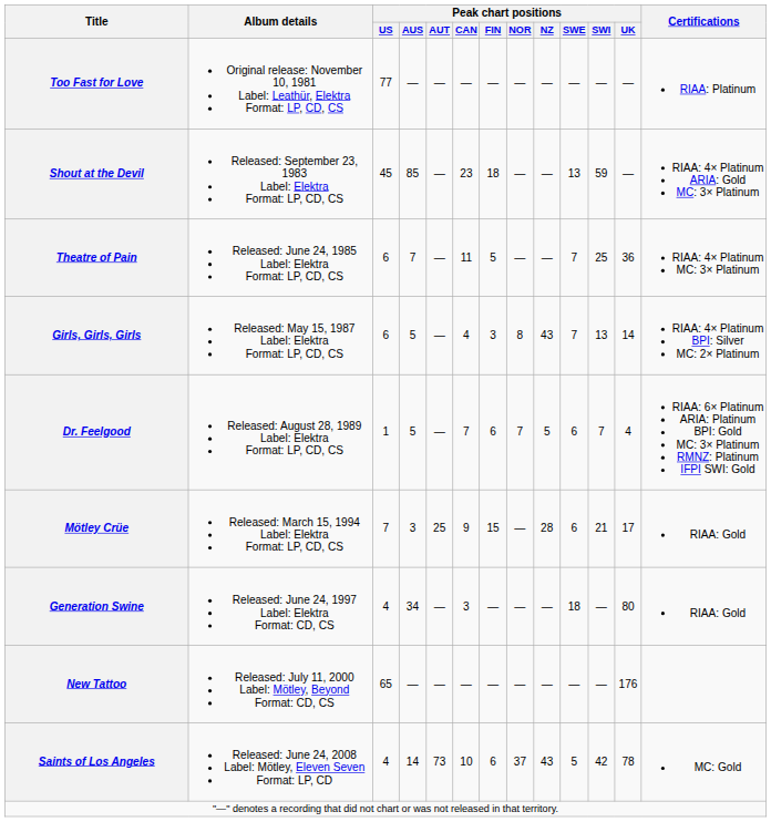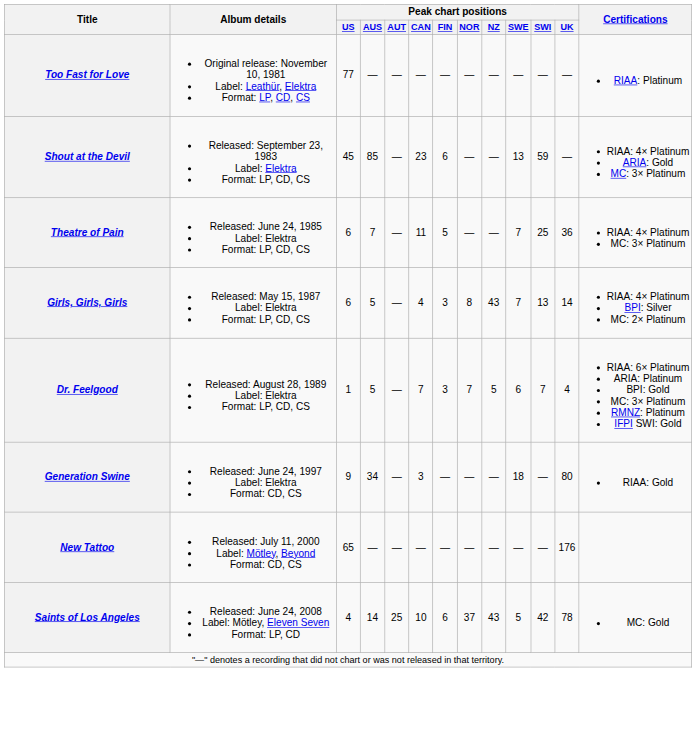Shout at the Devil | Peak chart positions / FIN: 18 -> 6
Dr. Feelgood | Peak chart positions / FIN: 6 -> 3
- row: Mötley Crüe | Released: March 15, 1994 Label: Elektra Format: LP, CD, CS | 7 | 3 | 25 | 9 | 15 | — | 28 | 6 | 21 | 17 | RIAA: Gold
Generation Swine | Peak chart positions / US: 4 -> 9
Saints of Los Angeles | Peak chart positions / AUT: 73 -> 25
